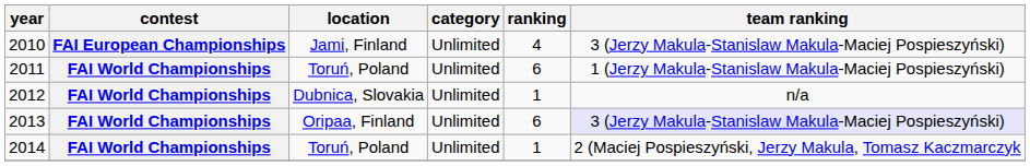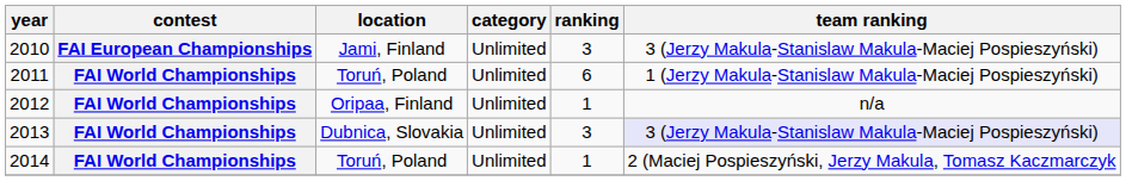2010 | ranking: 4 -> 3
2012 | location: Dubnica, Slovakia -> Oripaa, Finland
2013 | location: Oripaa, Finland -> Dubnica, Slovakia
2013 | ranking: 6 -> 3
